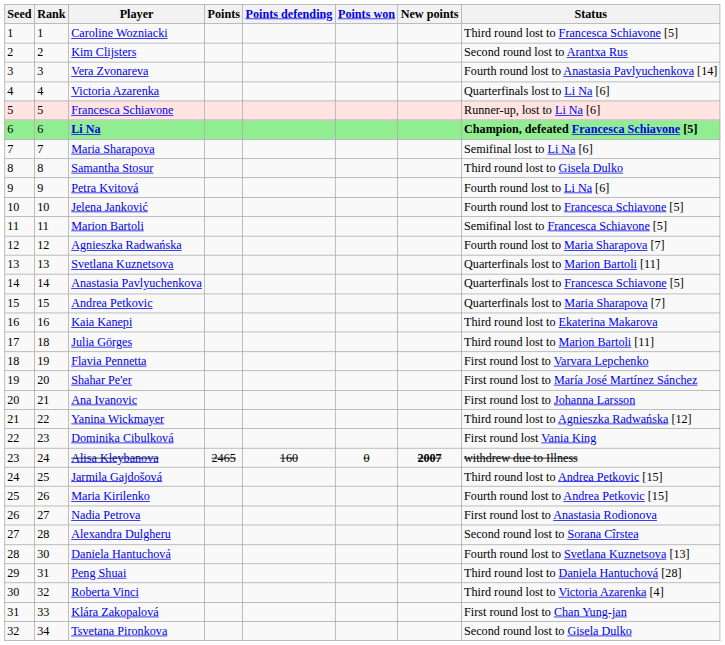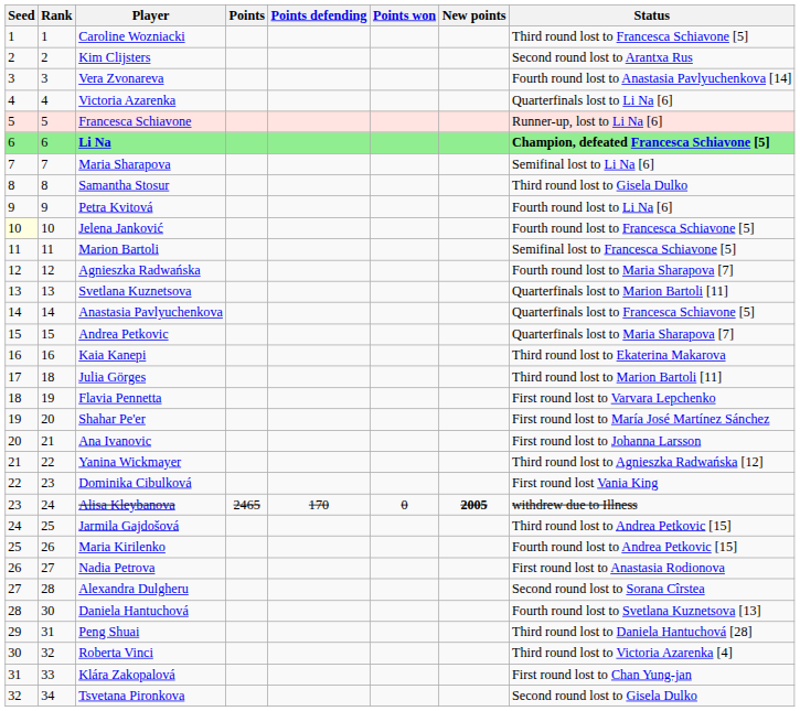Jelena Janković | Seed: no background -> lightyellow background
Alisa Kleybanova | Points defending: 160 -> 170
Alisa Kleybanova | New points: 2007 -> 2005
